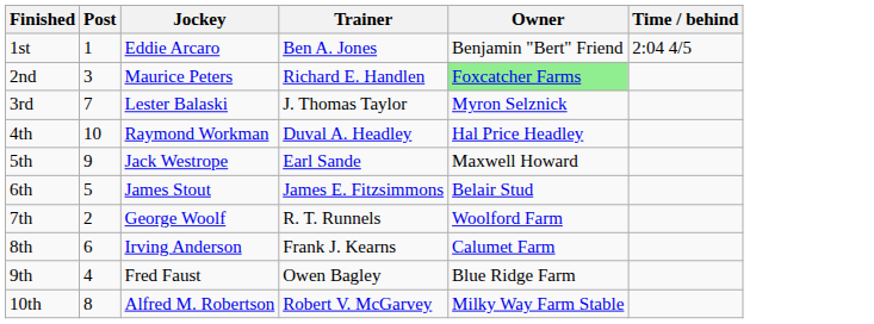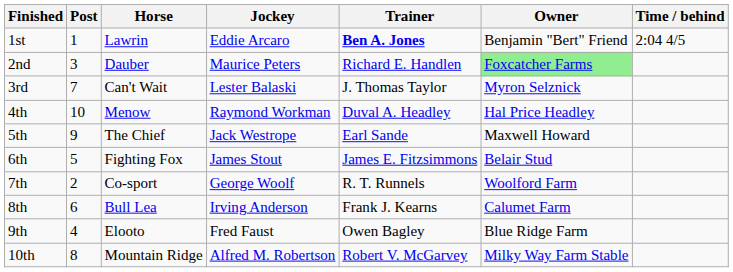+ column: Horse | Lawrin | Dauber | Can't Wait | Menow | The Chief | Fighting Fox | Co-sport | Bull Lea | Elooto | Mountain Ridge
1st | Trainer: normal -> bold
